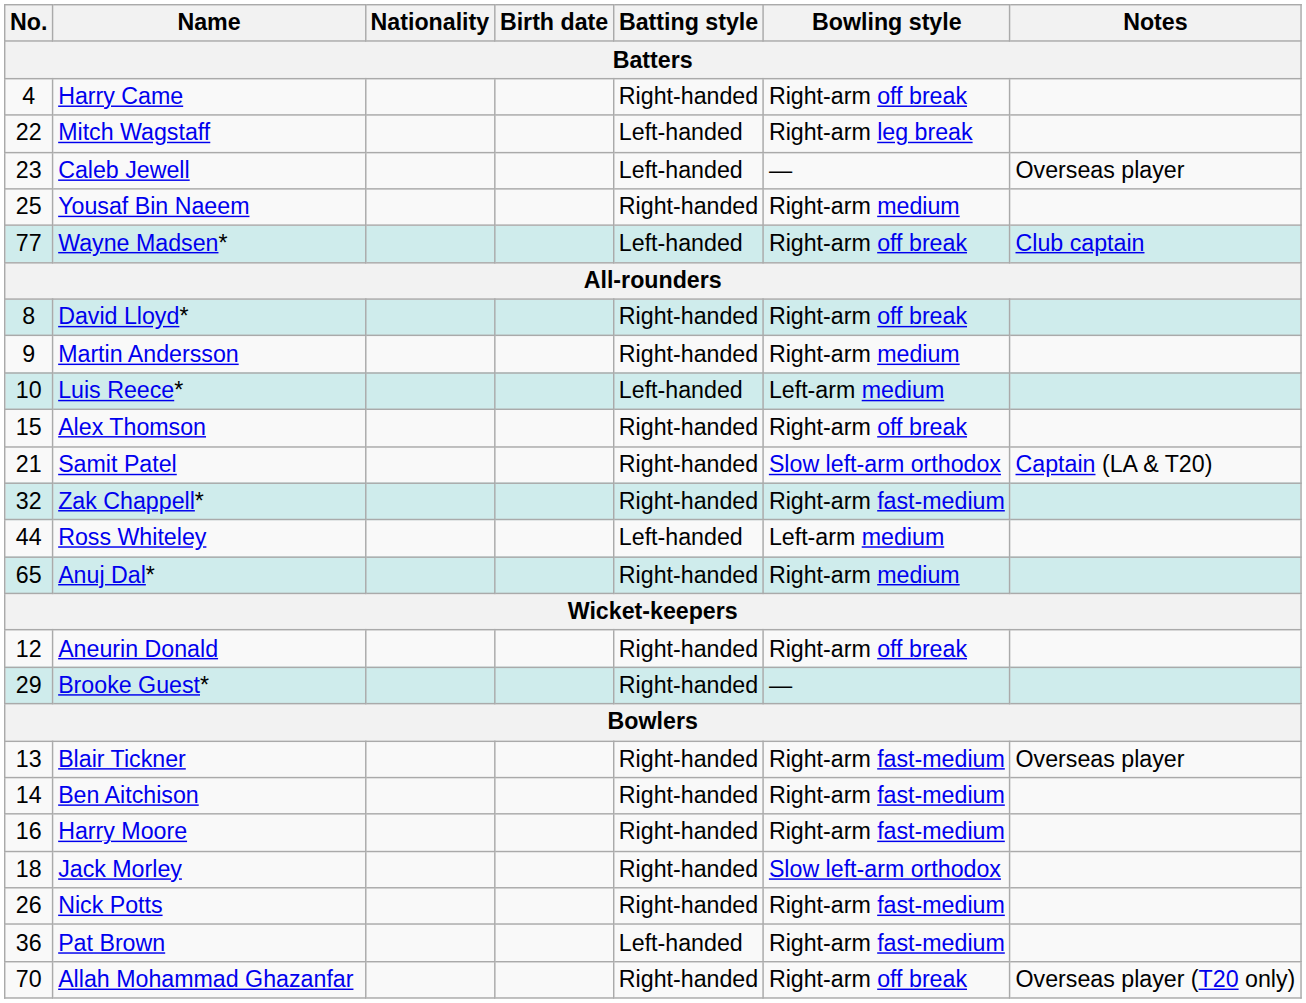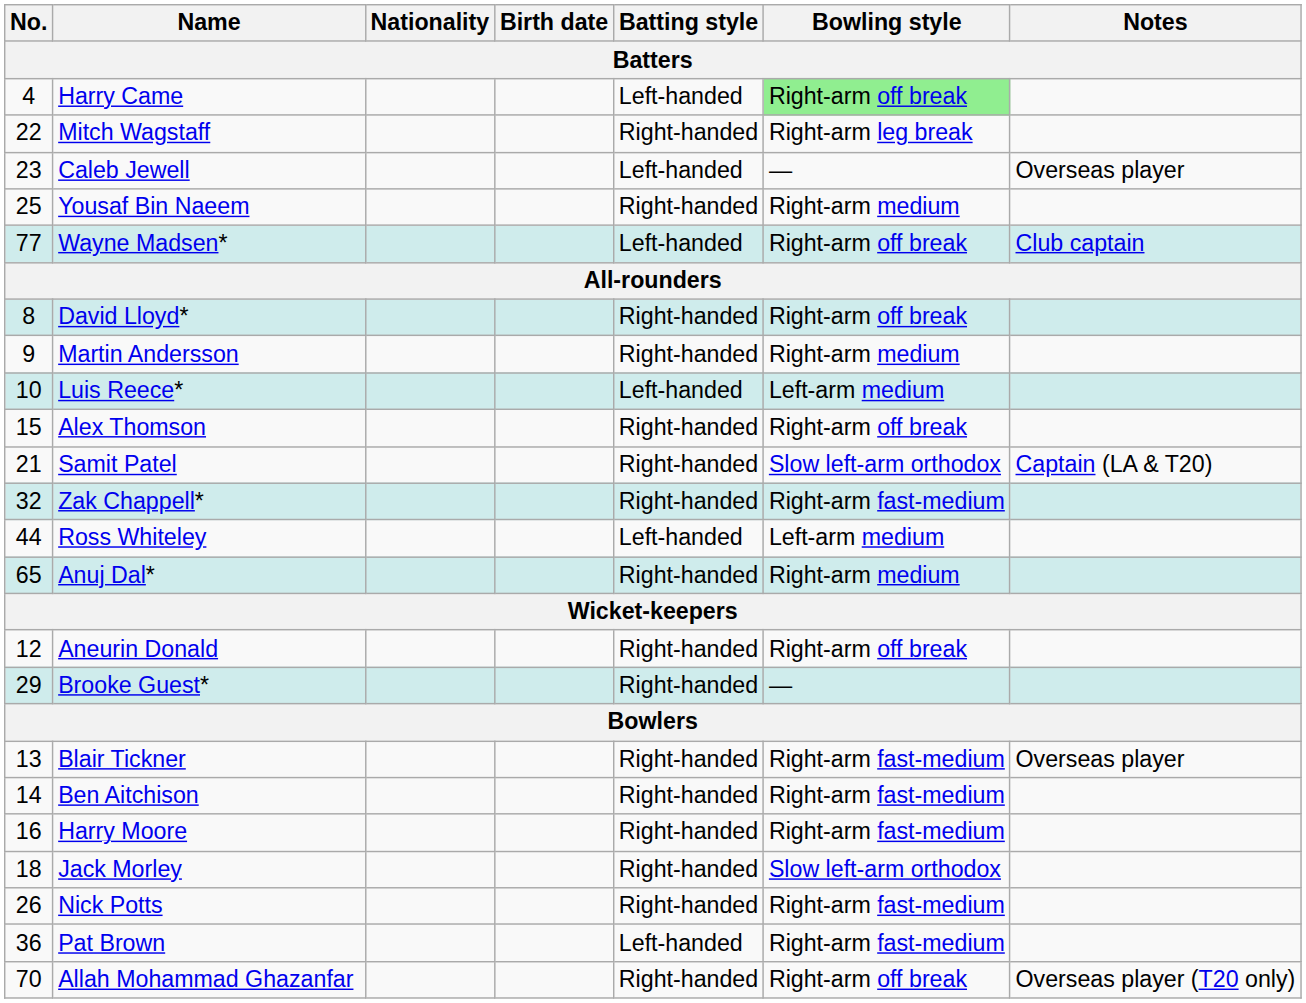Harry Came | Batting style: Right-handed -> Left-handed
Harry Came | Bowling style: no background -> lightgreen background
Mitch Wagstaff | Batting style: Left-handed -> Right-handed
